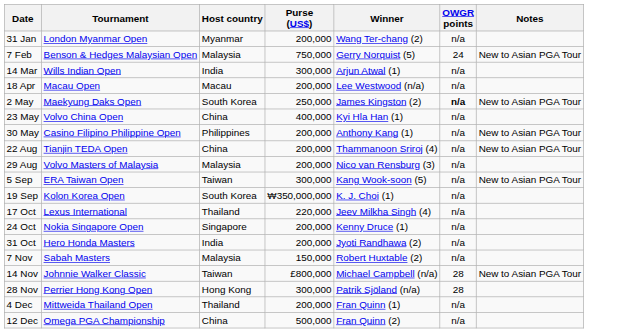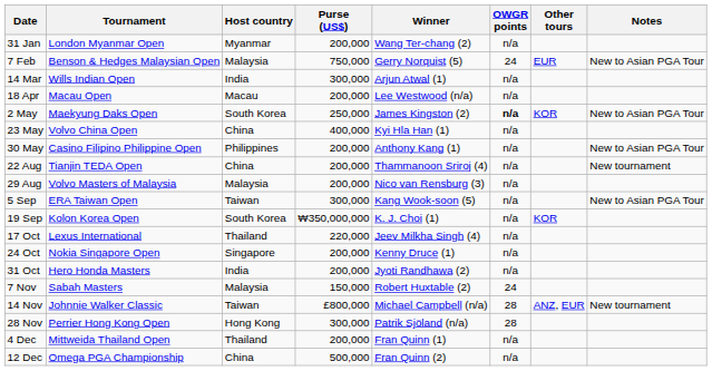+ column: Other tours | EUR | KOR | KOR | ANZ, EUR
22 Aug | Notes: New to Asian PGA Tour -> New tournament
7 Nov | OWGR points: n/a -> 24
14 Nov | Notes: New to Asian PGA Tour -> New tournament
